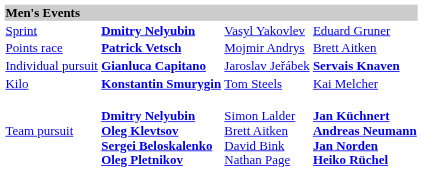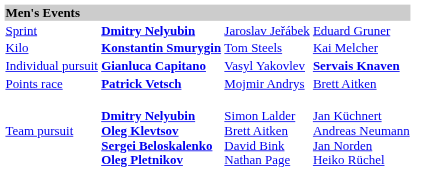Sprint | column 3: Vasyl Yakovlev -> Jaroslav Jeřábek
rows swapped: Points race <-> Kilo
Individual pursuit | column 3: Jaroslav Jeřábek -> Vasyl Yakovlev
Team pursuit | column 4: bold -> normal
